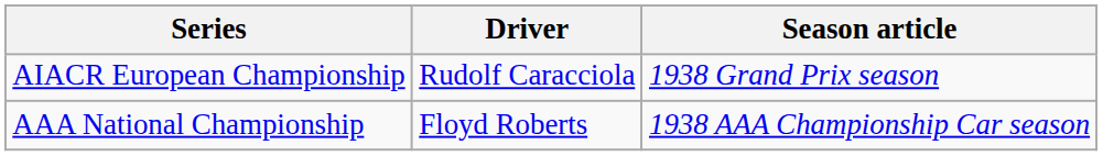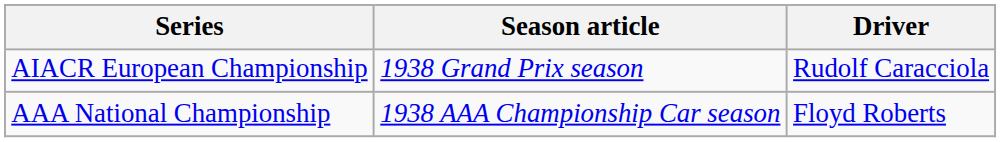columns swapped: Driver <-> Season article
